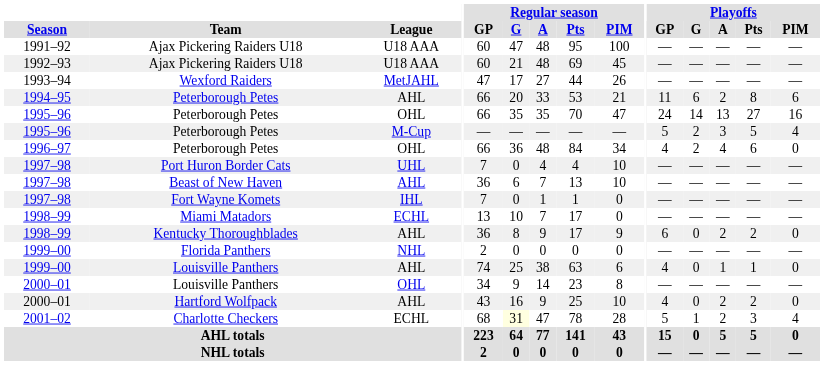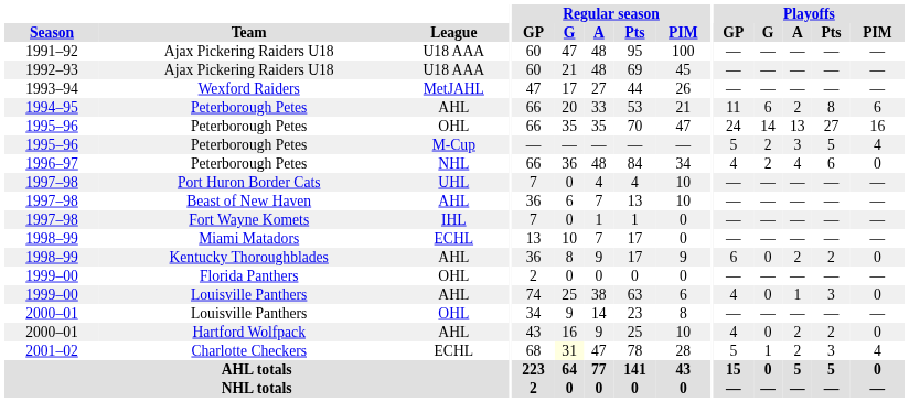1996–97 / Peterborough Petes | League: OHL -> NHL
Florida Panthers | League: NHL -> OHL
1999–00 / Louisville Panthers | Playoffs / Pts: 1 -> 3
